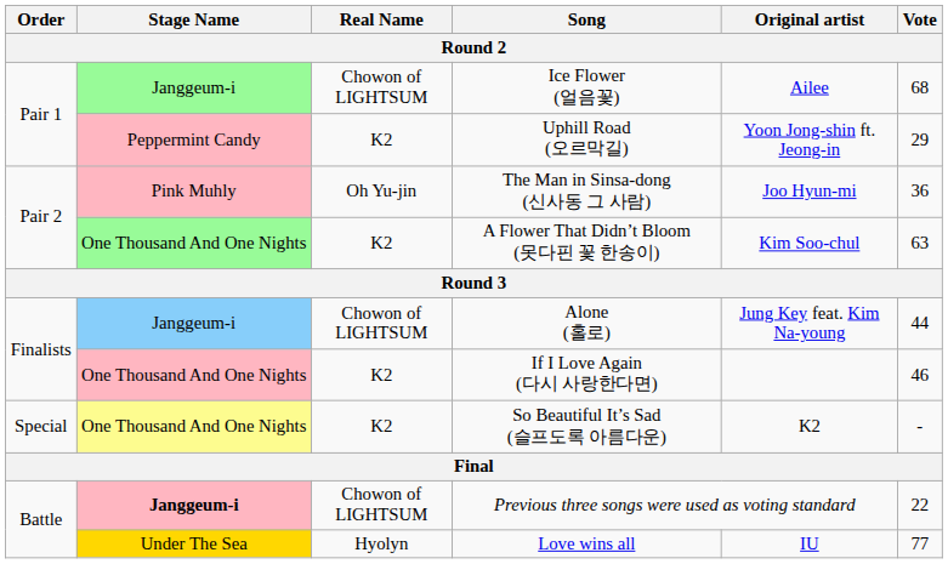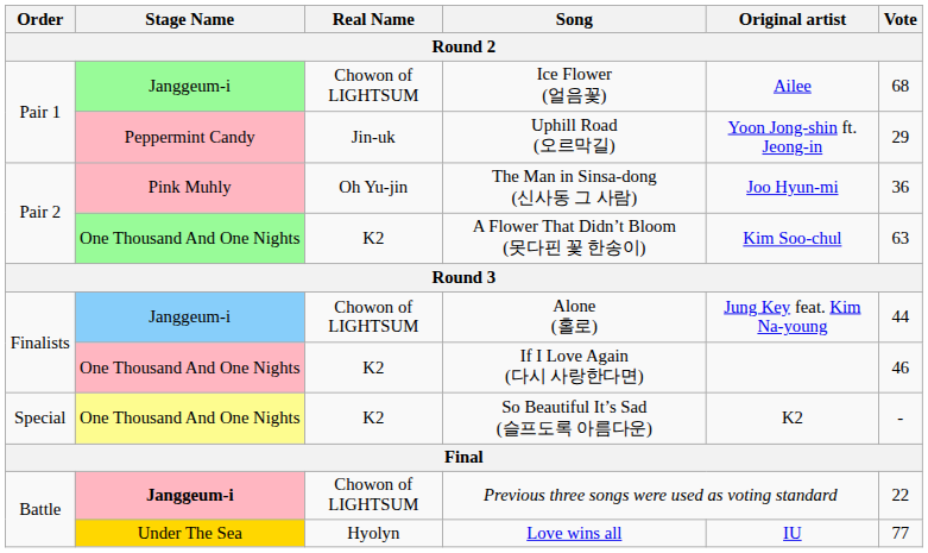Uphill Road (오르막길) | Real Name: K2 -> Jin-uk
